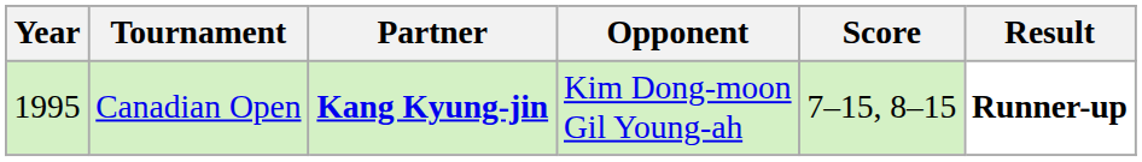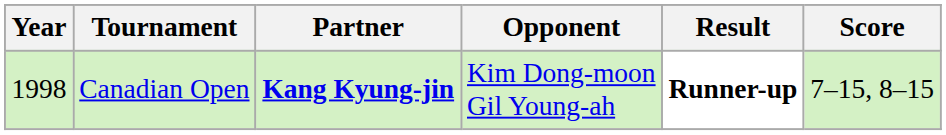columns swapped: Score <-> Result
Canadian Open | Year: 1995 -> 1998
